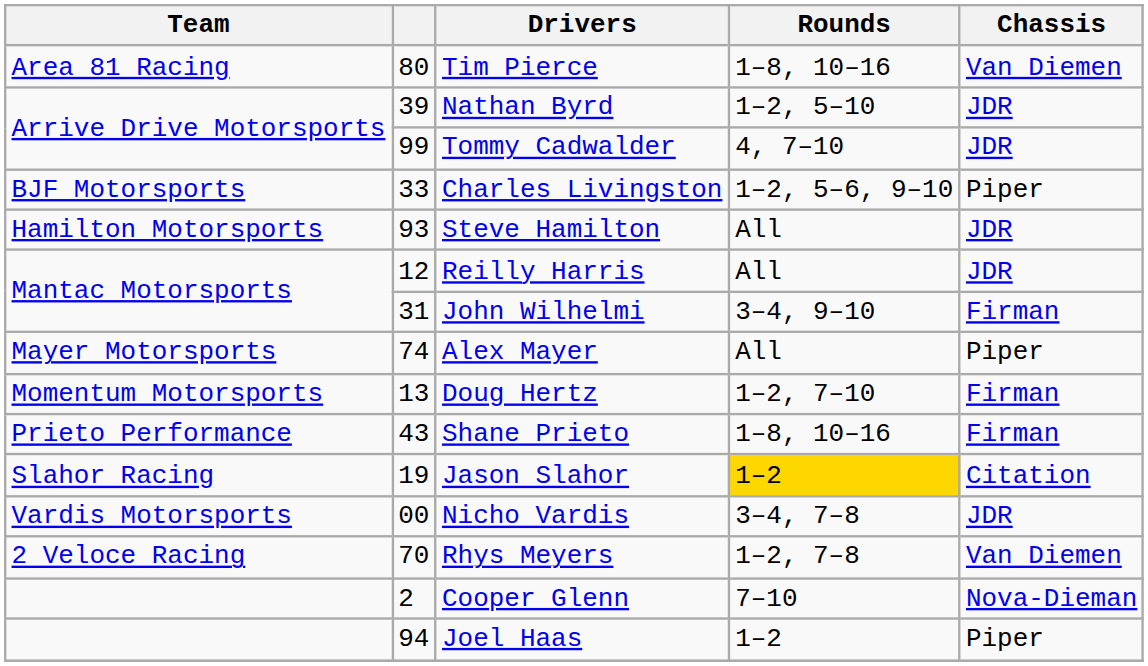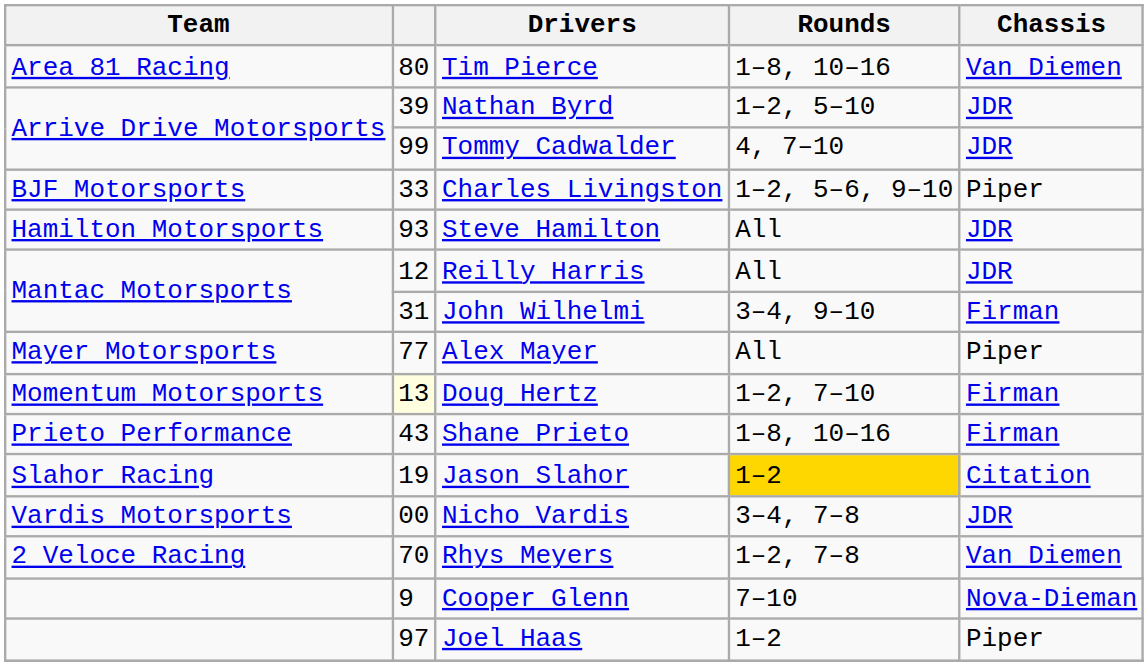Alex Mayer | column 2: 74 -> 77
Doug Hertz | column 2: no background -> lightyellow background
Cooper Glenn | column 2: 2 -> 9
Joel Haas | column 2: 94 -> 97
